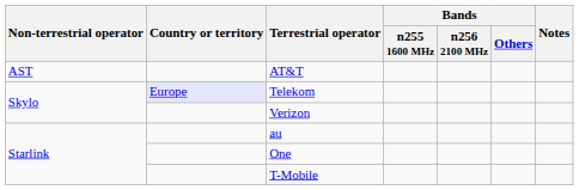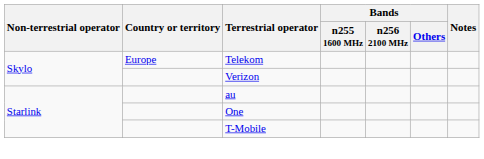- row: AST | AT&T
Telekom | Country or territory: lavender background -> no background
